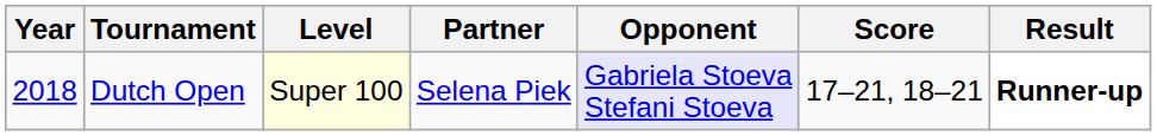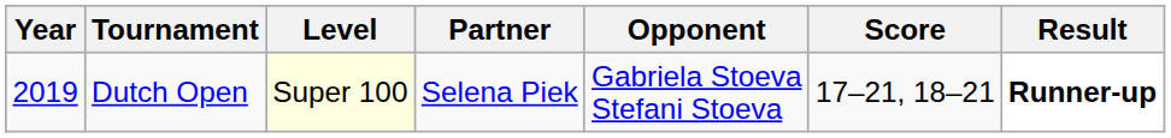Dutch Open | Year: 2018 -> 2019
Dutch Open | Opponent: lavender background -> no background
